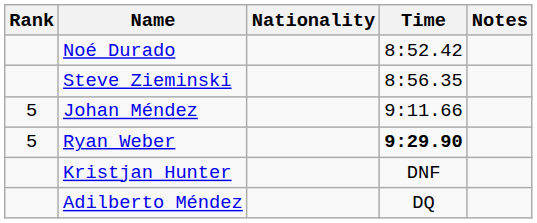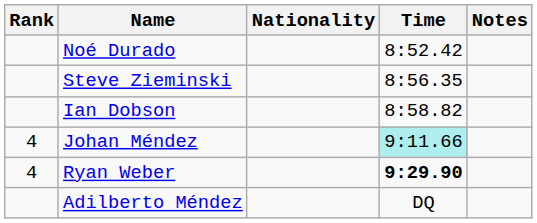+ row: Ian Dobson | 8:58.82
Johan Méndez | Rank: 5 -> 4
Johan Méndez | Time: no background -> paleturquoise background
Ryan Weber | Rank: 5 -> 4
- row: Kristjan Hunter | DNF
